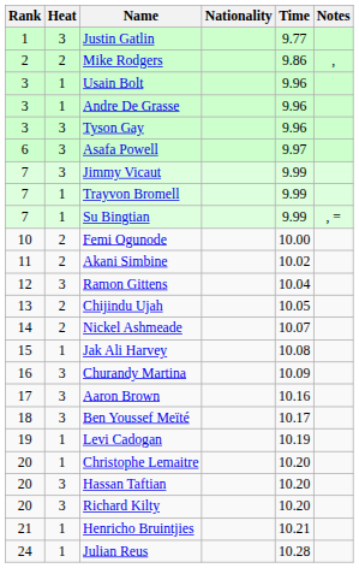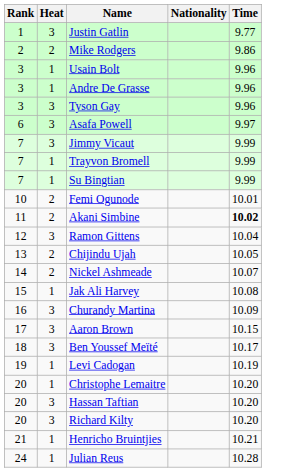- column: Notes | , | , =
Femi Ogunode | Time: 10.00 -> 10.01
Akani Simbine | Time: normal -> bold
Aaron Brown | Time: 10.16 -> 10.15
